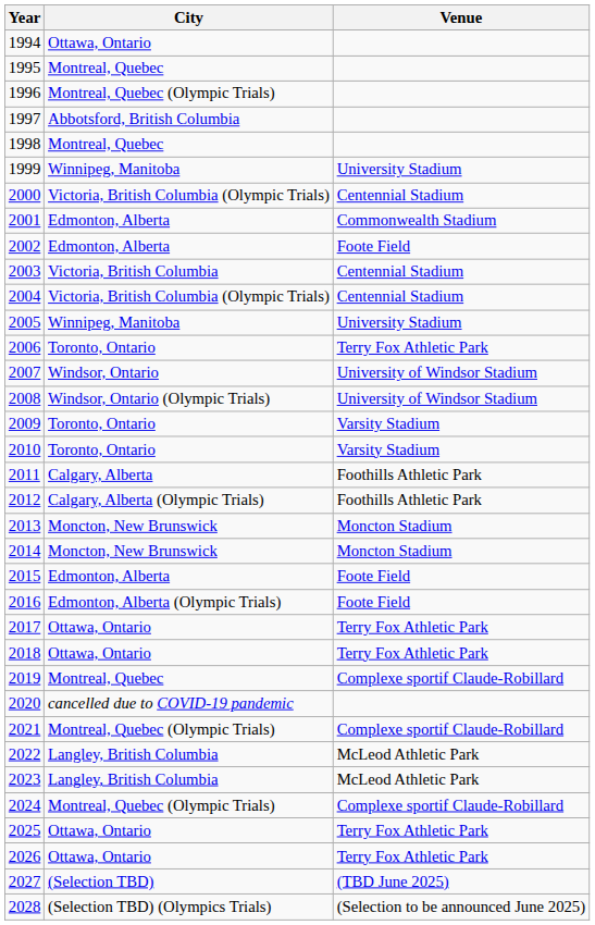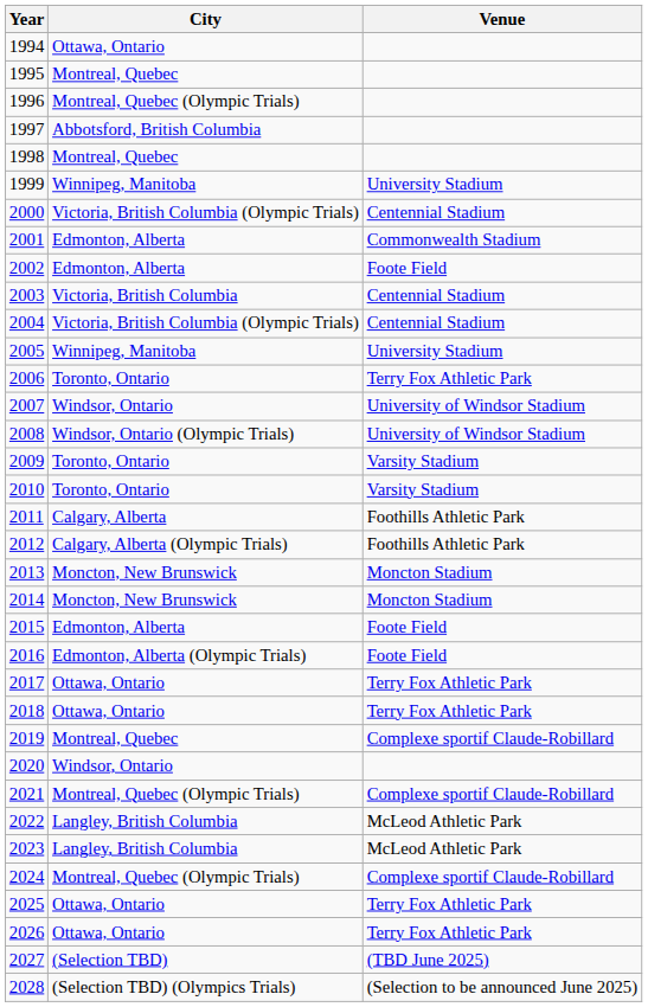2020 | City: cancelled due to COVID-19 pandemic -> Windsor, Ontario
